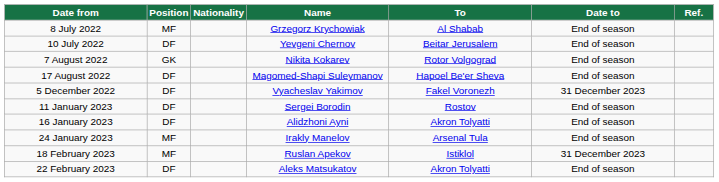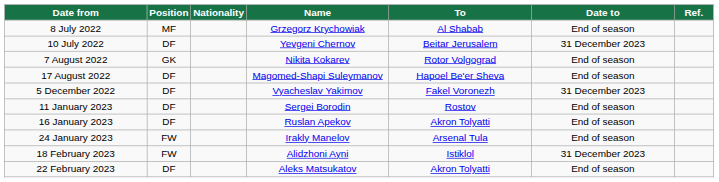10 July 2022 | Date to: End of season -> 31 December 2023
16 January 2023 | Name: Alidzhoni Ayni -> Ruslan Apekov
24 January 2023 | Position: MF -> FW
18 February 2023 | Position: MF -> FW
18 February 2023 | Name: Ruslan Apekov -> Alidzhoni Ayni
